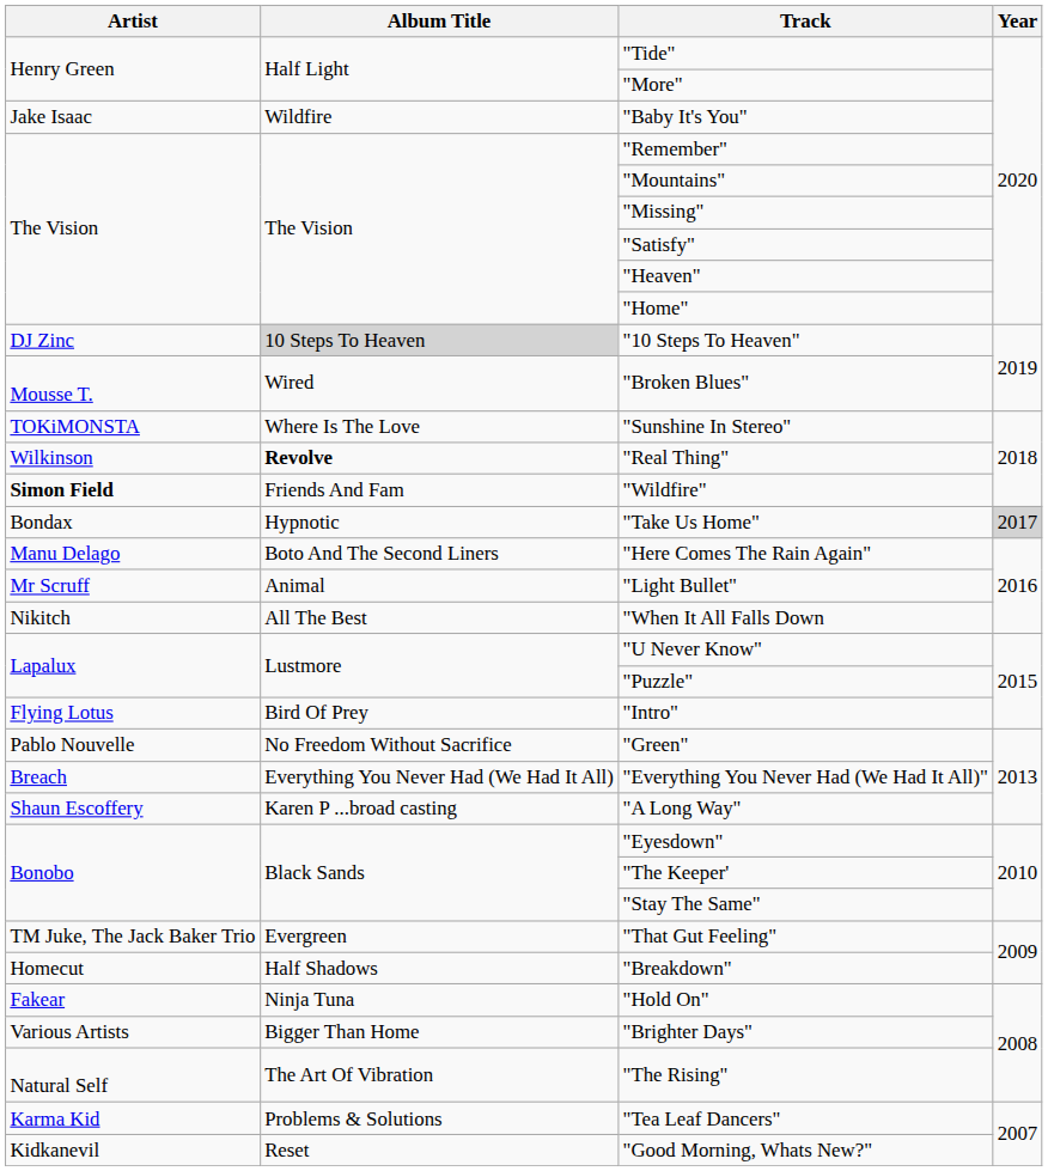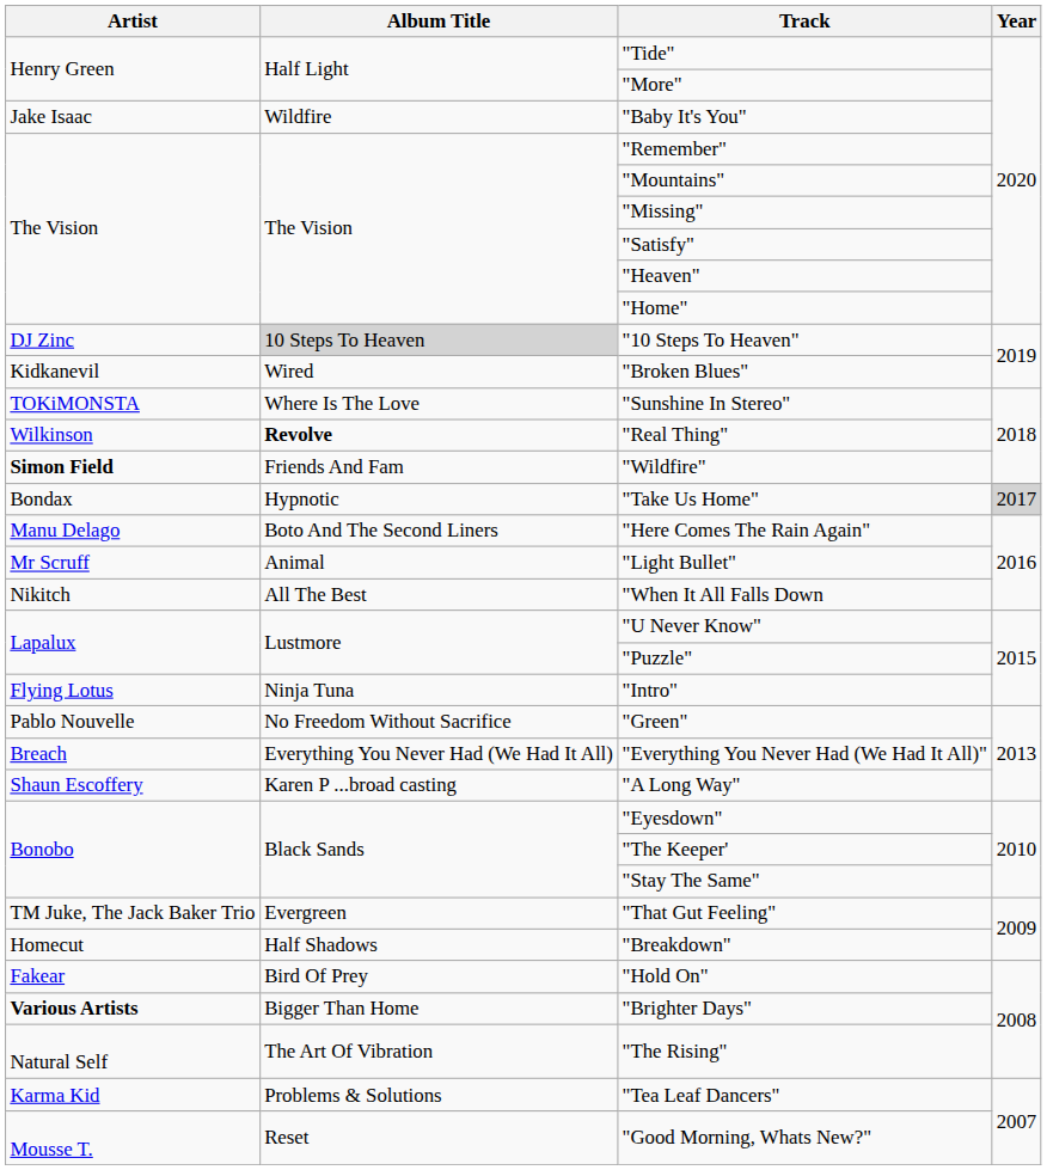"Broken Blues" | Artist: Mousse T. -> Kidkanevil
"Intro" | Album Title: Bird Of Prey -> Ninja Tuna
"Hold On" | Album Title: Ninja Tuna -> Bird Of Prey
"Brighter Days" | Artist: normal -> bold
"Good Morning, Whats New?" | Artist: Kidkanevil -> Mousse T.
